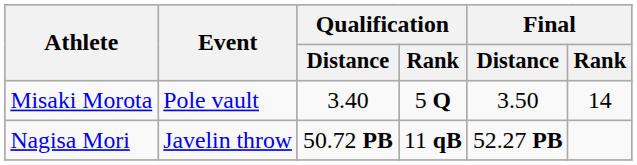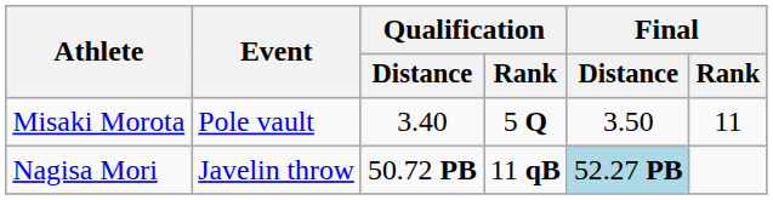Misaki Morota | Final / Rank: 14 -> 11
Nagisa Mori | Final / Distance: no background -> lightblue background
